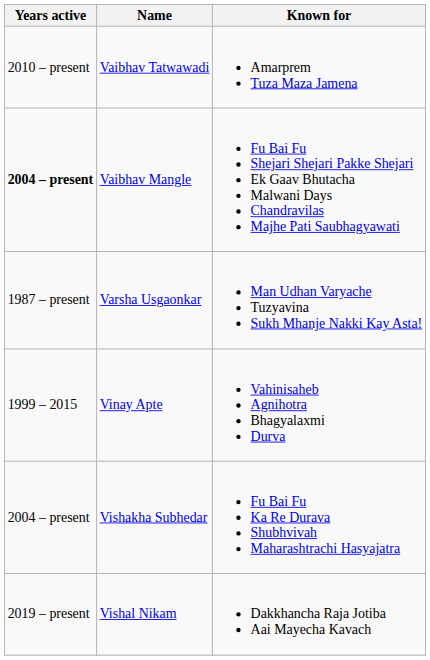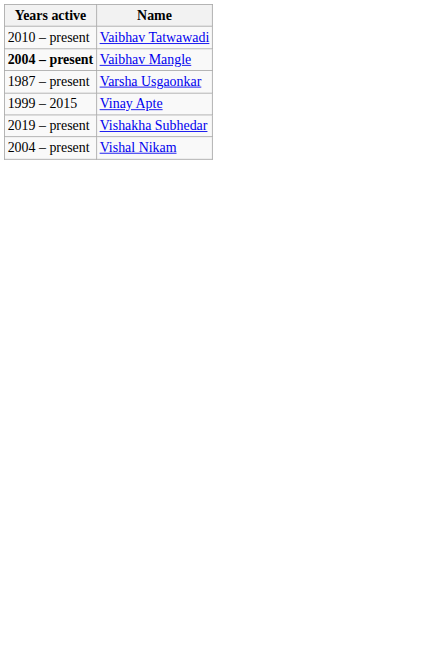- column: Known for | Amarprem Tuza Maza Jamena | Fu Bai Fu Shejari Shejari Pakke Shejari Ek Gaav Bhutacha Malwani Days Chandravilas Majhe Pati Saubhagyawati | Man Udhan Varyache Tuzyavina Sukh Mhanje Nakki Kay Asta! | Vahinisaheb Agnihotra Bhagyalaxmi Durva | Fu Bai Fu Ka Re Durava Shubhvivah Maharashtrachi Hasyajatra | Dakkhancha Raja Jotiba Aai Mayecha Kavach
Vishakha Subhedar | Years active: 2004 – present -> 2019 – present
Vishal Nikam | Years active: 2019 – present -> 2004 – present
